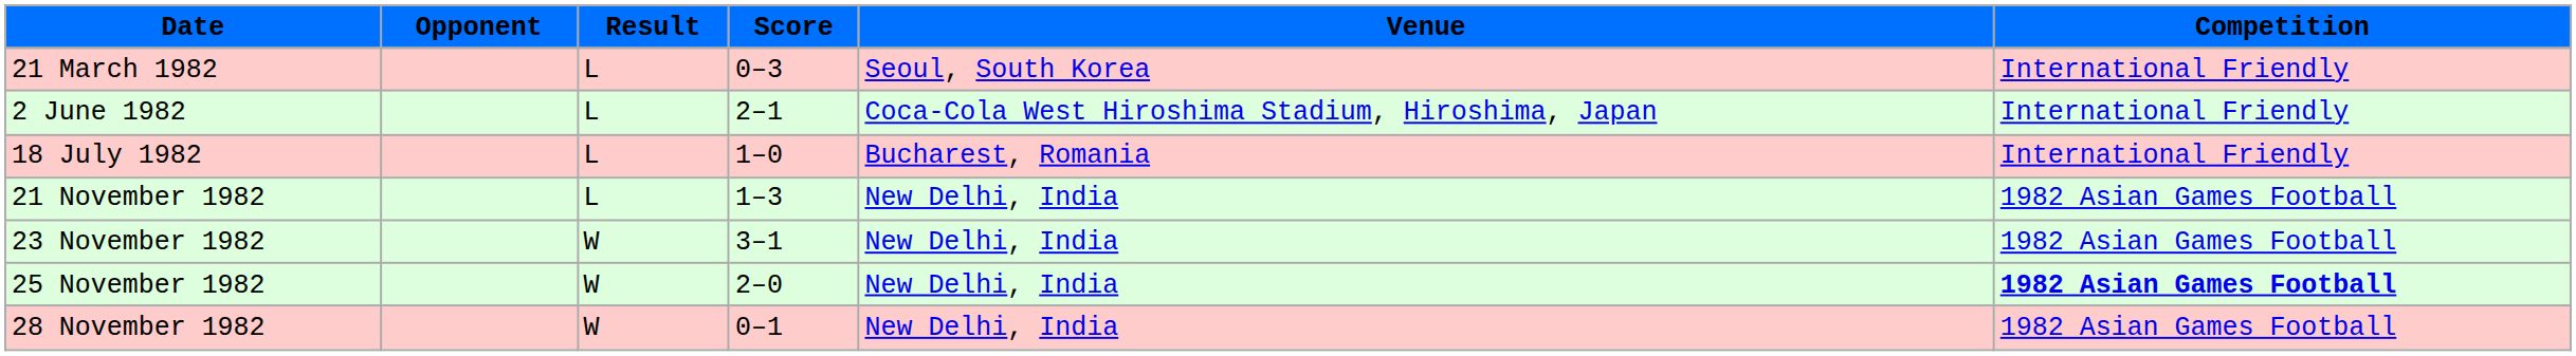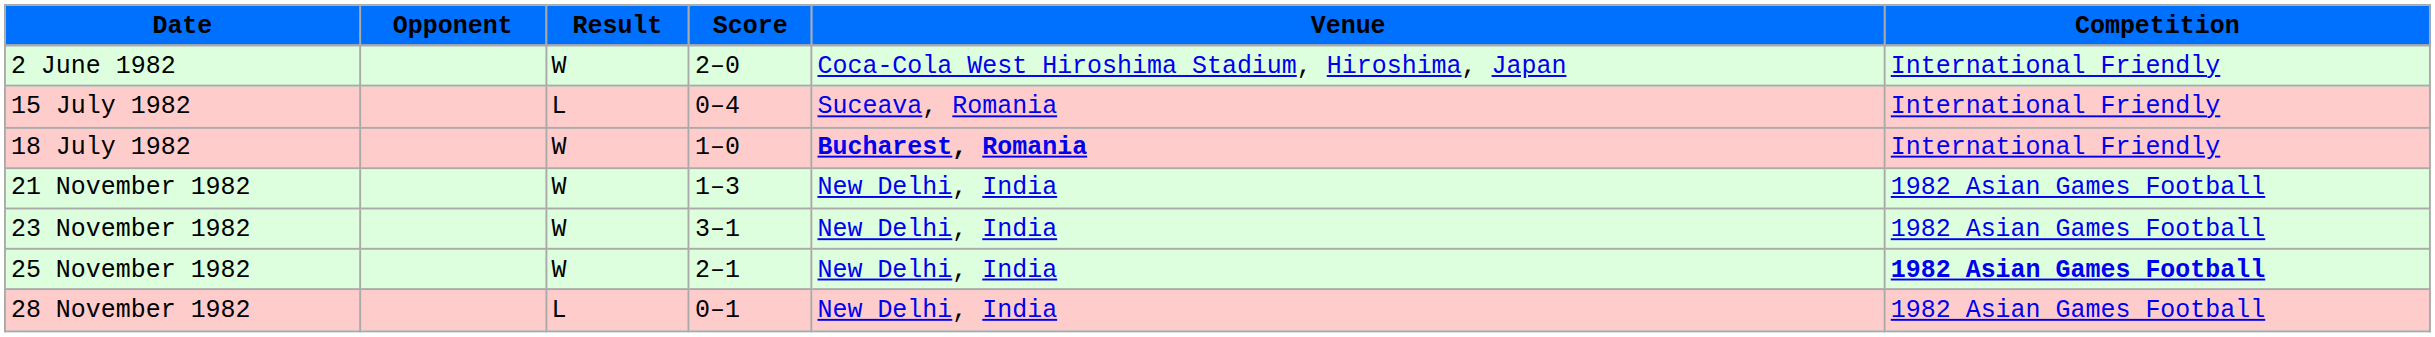- row: 21 March 1982 | L | 0–3 | Seoul, South Korea | International Friendly
2 June 1982 | Result: L -> W
2 June 1982 | Score: 2–1 -> 2–0
+ row: 15 July 1982 | L | 0–4 | Suceava, Romania | International Friendly
18 July 1982 | Result: L -> W
18 July 1982 | Venue: normal -> bold
21 November 1982 | Result: L -> W
25 November 1982 | Score: 2–0 -> 2–1
28 November 1982 | Result: W -> L
